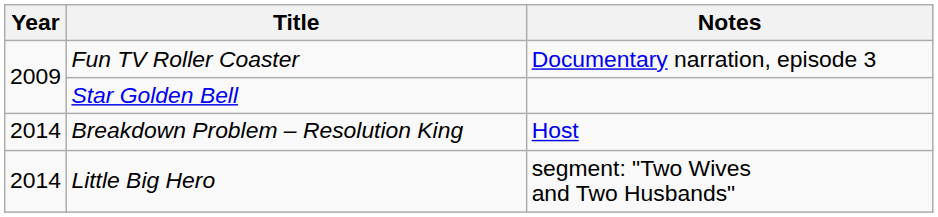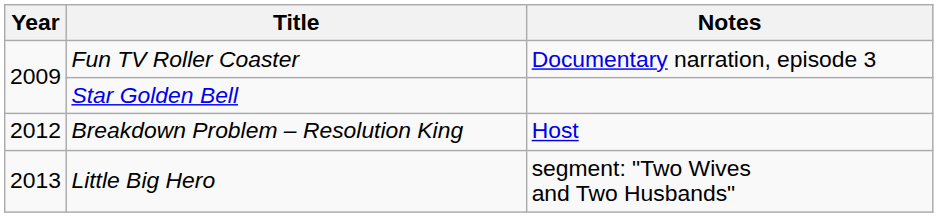Breakdown Problem – Resolution King | Year: 2014 -> 2012
Little Big Hero | Year: 2014 -> 2013
